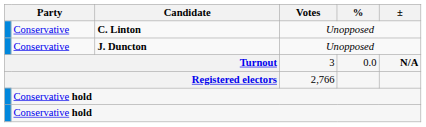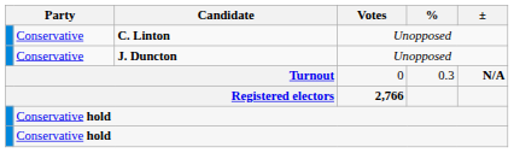Turnout | Votes: 3 -> 0
Turnout | %: 0.0 -> 0.3
Registered electors | Votes: normal -> bold
